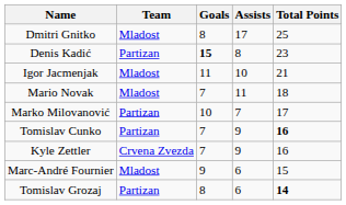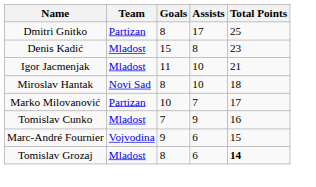Dmitri Gnitko | Team: Mladost -> Partizan
Denis Kadić | Team: Partizan -> Mladost
Denis Kadić | Goals: bold -> normal
+ row: Miroslav Hantak | Novi Sad | 8 | 10 | 18
- row: Mario Novak | Mladost | 7 | 11 | 18
Tomislav Cunko | Team: Partizan -> Mladost
Tomislav Cunko | Total Points: bold -> normal
- row: Kyle Zettler | Crvena Zvezda | 7 | 9 | 16
Marc-André Fournier | Team: Mladost -> Vojvodina
Tomislav Grozaj | Team: Partizan -> Mladost
